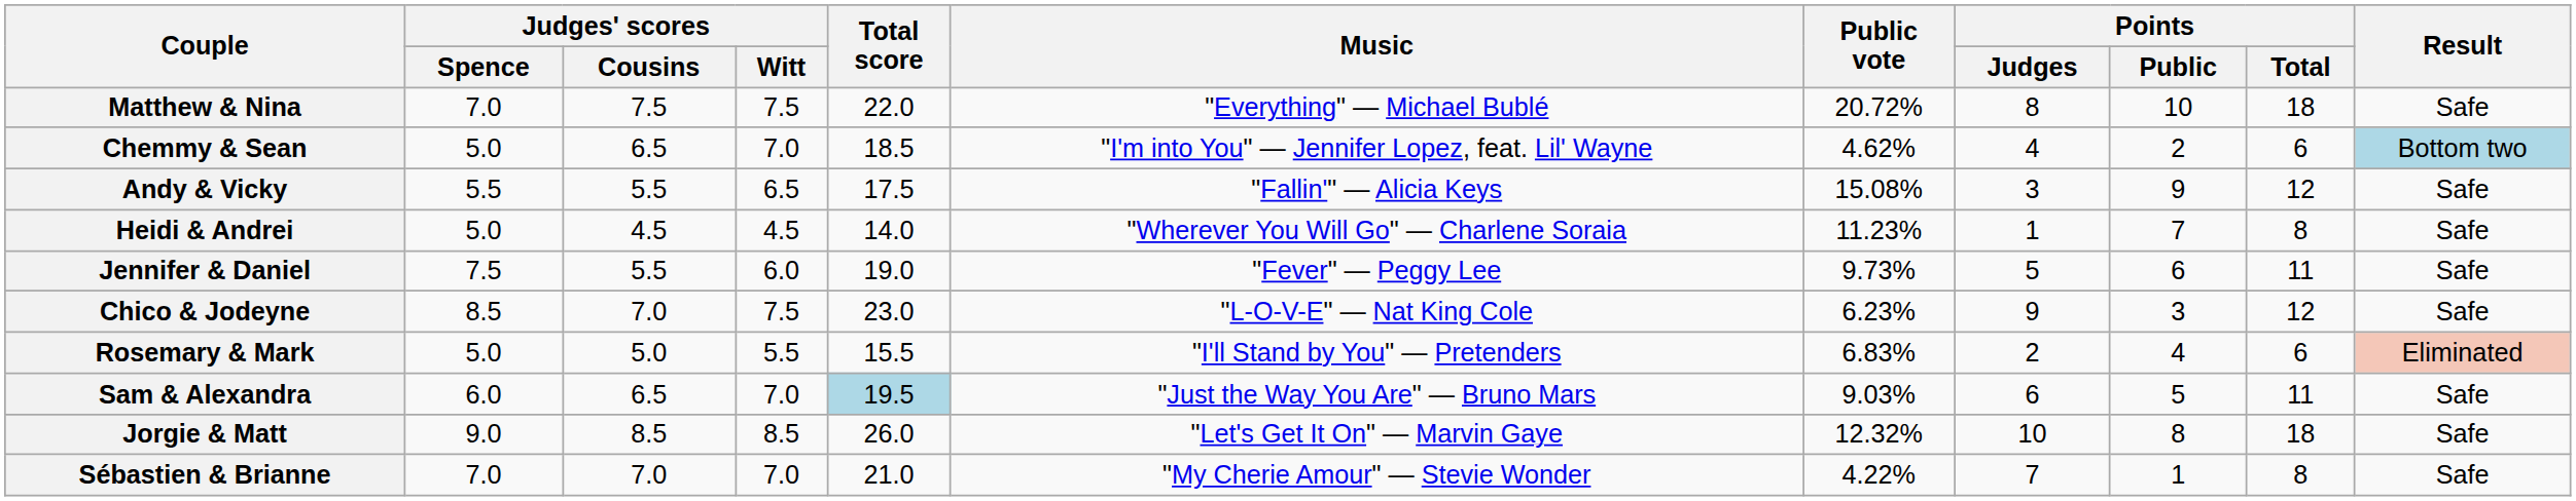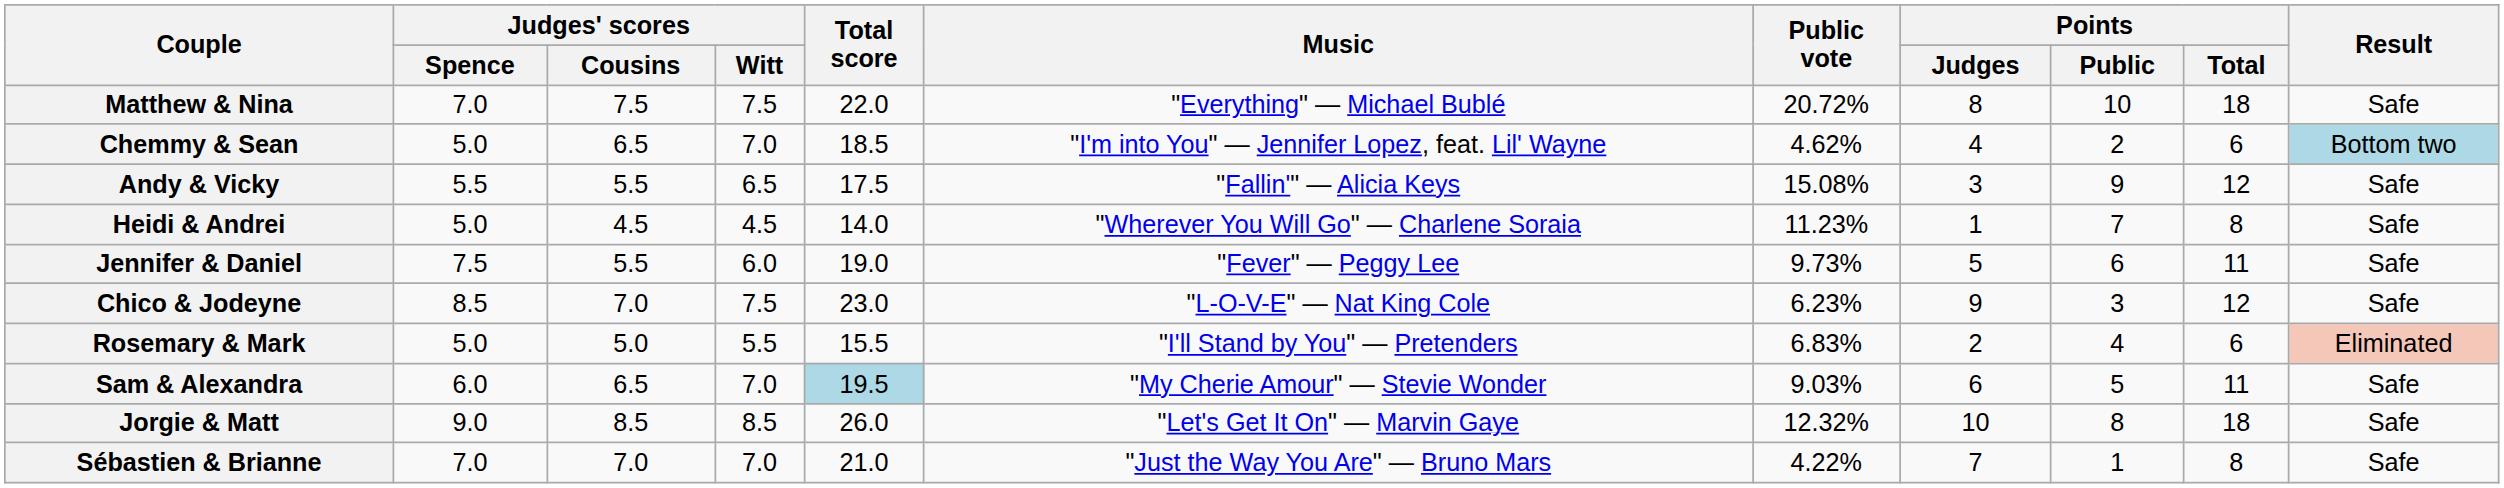Sam & Alexandra | Music: "Just the Way You Are" — Bruno Mars -> "My Cherie Amour" — Stevie Wonder
Sébastien & Brianne | Music: "My Cherie Amour" — Stevie Wonder -> "Just the Way You Are" — Bruno Mars
